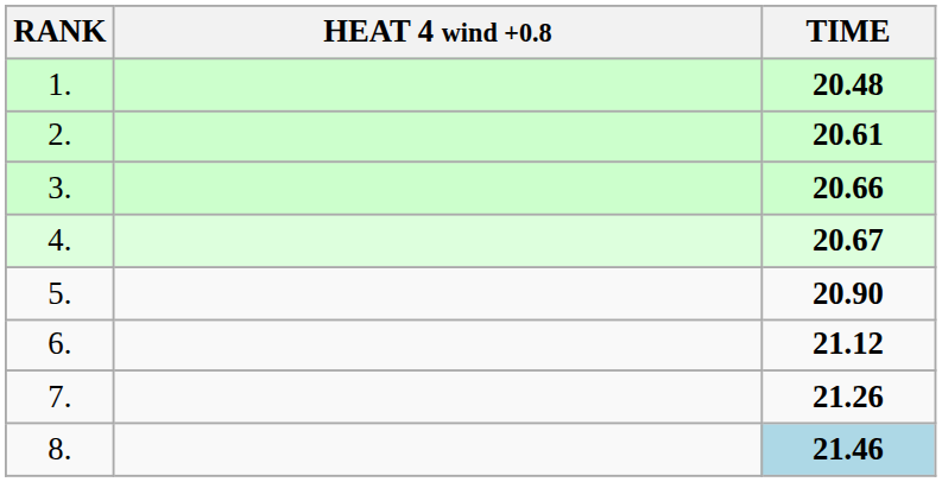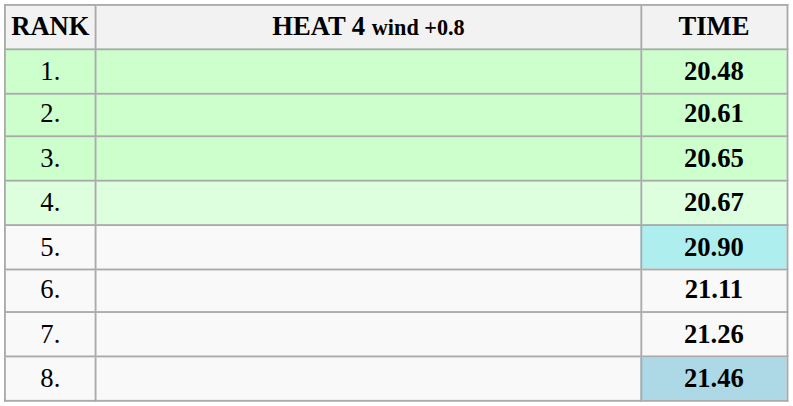3. | TIME: 20.66 -> 20.65
5. | TIME: no background -> paleturquoise background
6. | TIME: 21.12 -> 21.11
